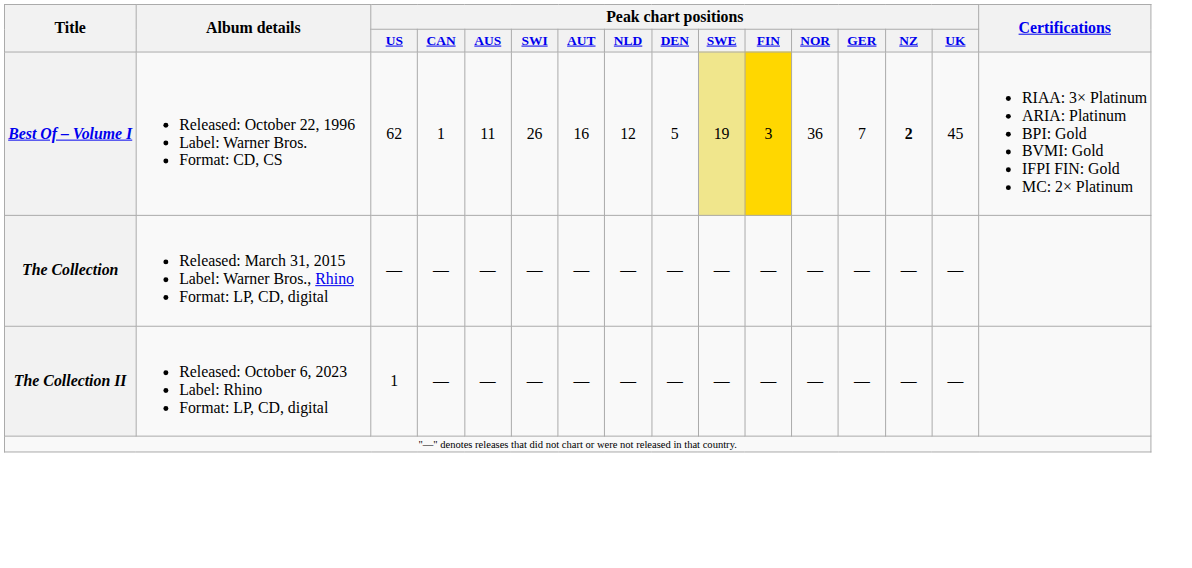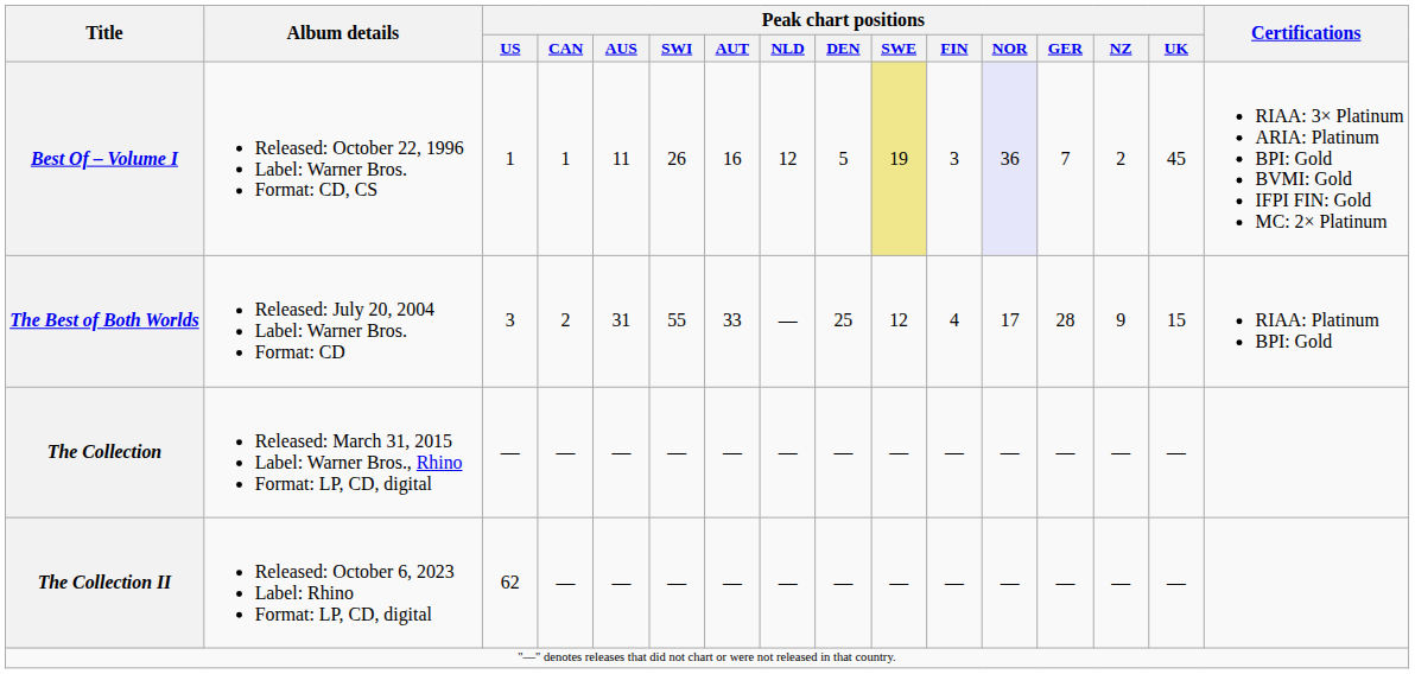Best Of – Volume I | Peak chart positions / US: 62 -> 1
Best Of – Volume I | Peak chart positions / FIN: gold background -> no background
Best Of – Volume I | Peak chart positions / NOR: no background -> lavender background
Best Of – Volume I | Peak chart positions / NZ: bold -> normal
+ row: The Best of Both Worlds | Released: July 20, 2004 Label: Warner Bros. Format: CD | 3 | 2 | 31 | 55 | 33 | — | 25 | 12 | 4 | 17 | 28 | 9 | 15 | RIAA: Platinum BPI: Gold
The Collection II | Peak chart positions / US: 1 -> 62
